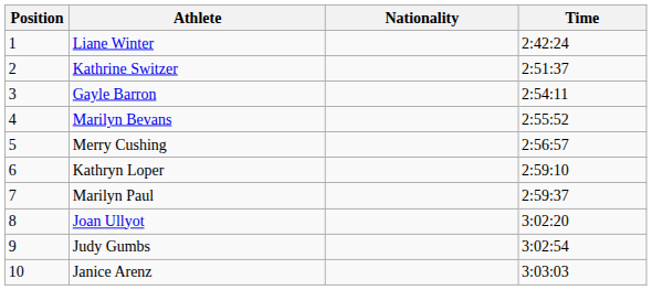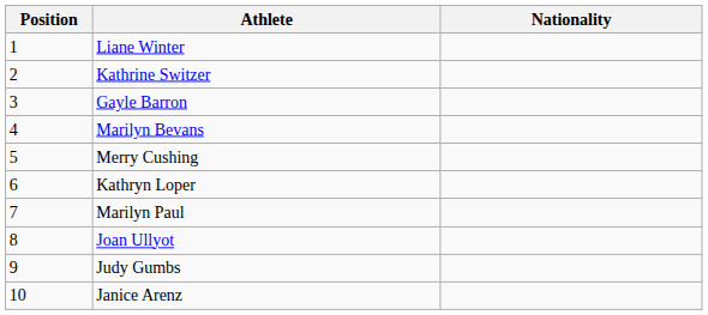- column: Time | 2:42:24 | 2:51:37 | 2:54:11 | 2:55:52 | 2:56:57 | 2:59:10 | 2:59:37 | 3:02:20 | 3:02:54 | 3:03:03
